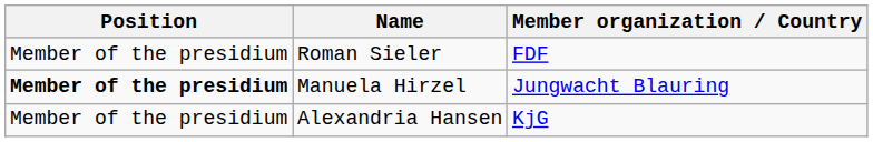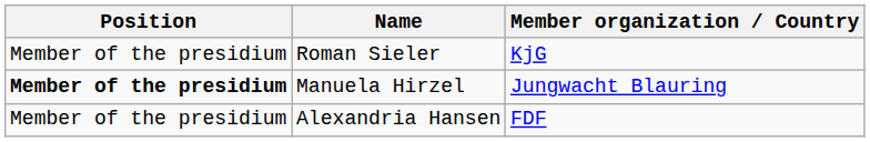Roman Sieler | Member organization / Country: FDF -> KjG
Alexandria Hansen | Member organization / Country: KjG -> FDF
